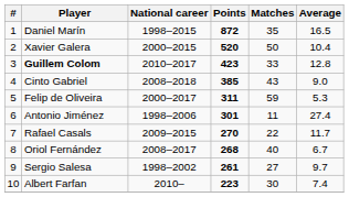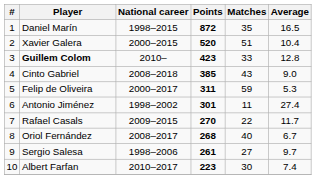Xavier Galera | Matches: 50 -> 51
Guillem Colom | National career: 2010–2017 -> 2010–
Antonio Jiménez | National career: 1998–2006 -> 1998–2002
Sergio Salesa | National career: 1998–2002 -> 1998–2006
Albert Farfan | National career: 2010– -> 2010–2017
